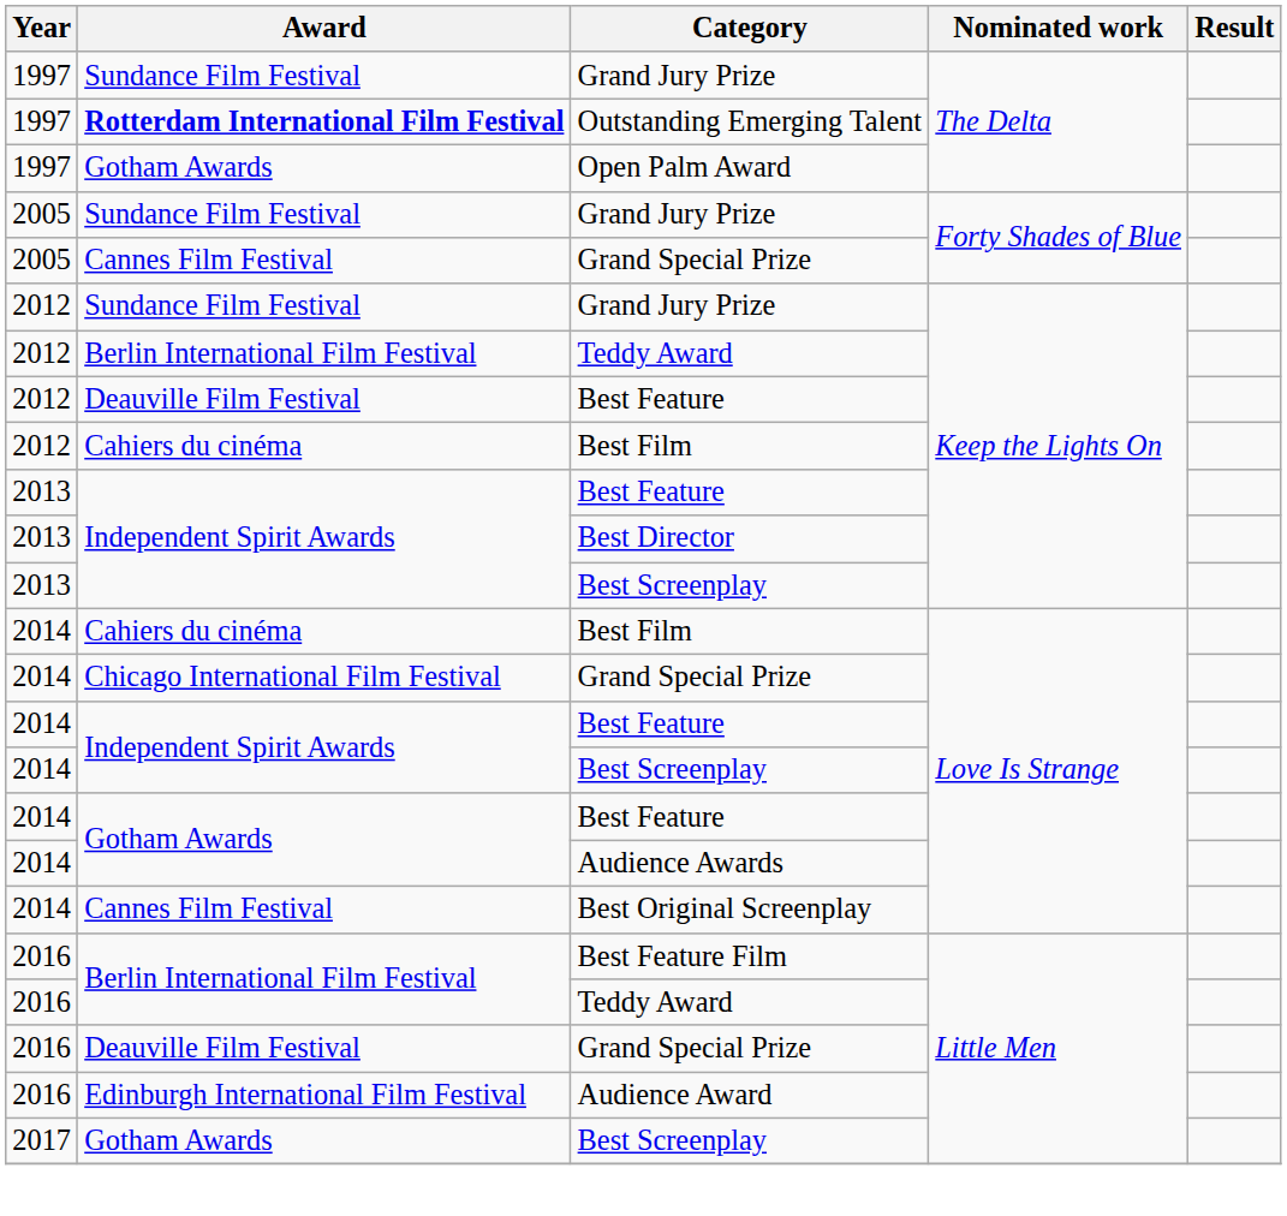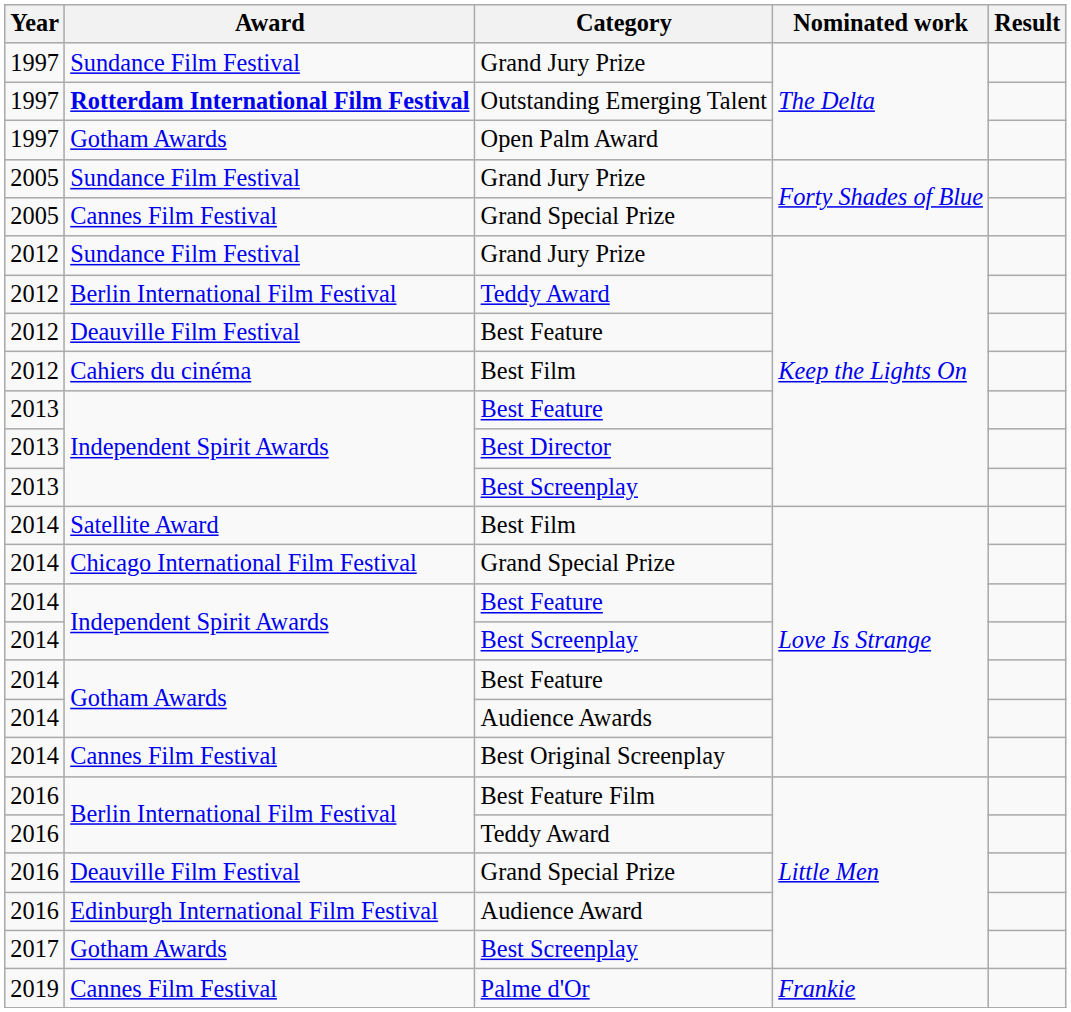2014 / Best Film | Award: Cahiers du cinéma -> Satellite Award
+ row: 2019 | Cannes Film Festival | Palme d'Or | Frankie
